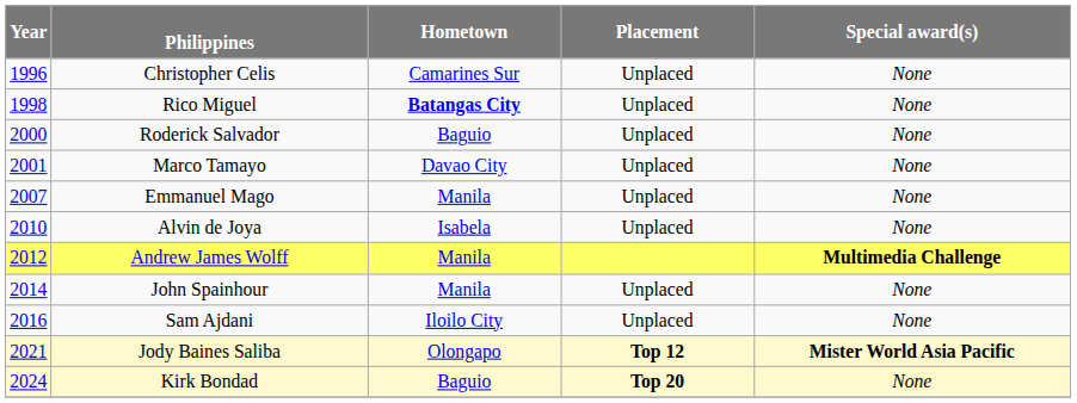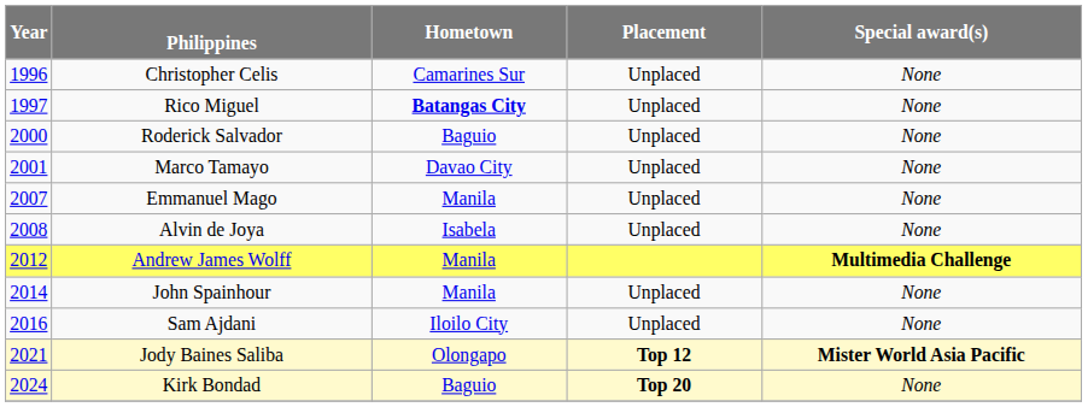Rico Miguel | Year: 1998 -> 1997
Alvin de Joya | Year: 2010 -> 2008
